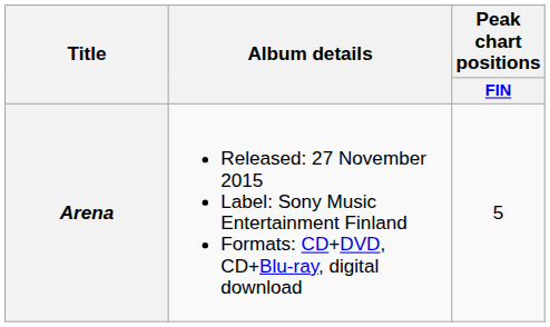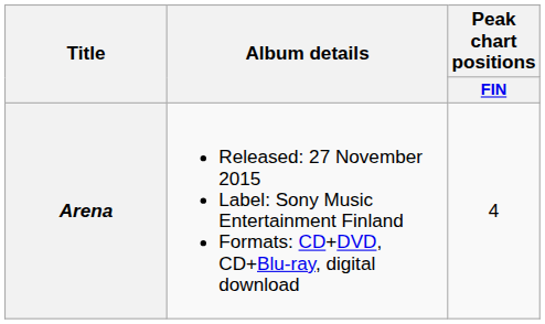Arena | Peak chart positions / FIN: 5 -> 4
